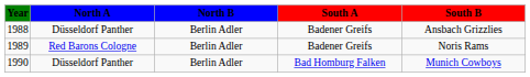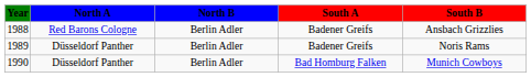1988 | North A: Düsseldorf Panther -> Red Barons Cologne
1989 | North A: Red Barons Cologne -> Düsseldorf Panther
